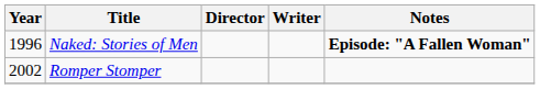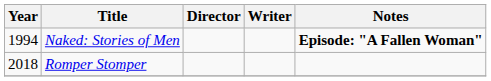Naked: Stories of Men | Year: 1996 -> 1994
Romper Stomper | Year: 2002 -> 2018
